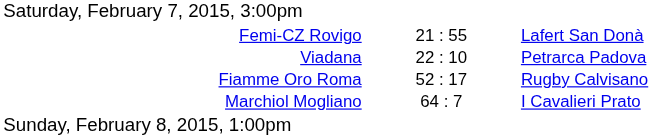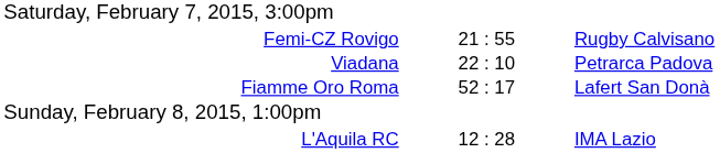Femi-CZ Rovigo | column 3: Lafert San Donà -> Rugby Calvisano
Fiamme Oro Roma | column 3: Rugby Calvisano -> Lafert San Donà
- row: Marchiol Mogliano | 64 : 7 | I Cavalieri Prato
+ row: L'Aquila RC | 12 : 28 | IMA Lazio
